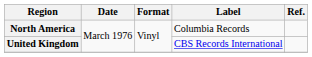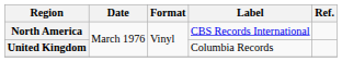North America | Label: Columbia Records -> CBS Records International
United Kingdom | Label: CBS Records International -> Columbia Records
